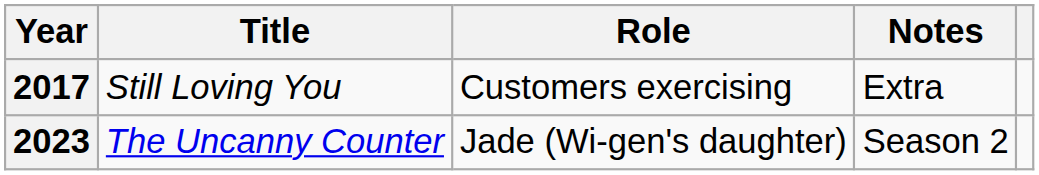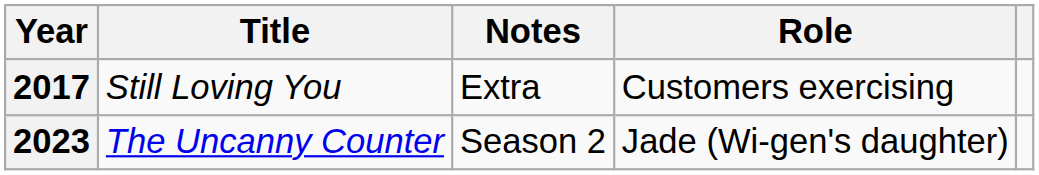columns swapped: Role <-> Notes
